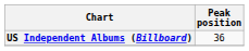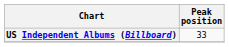US Independent Albums (Billboard) | Peak position: 36 -> 33
